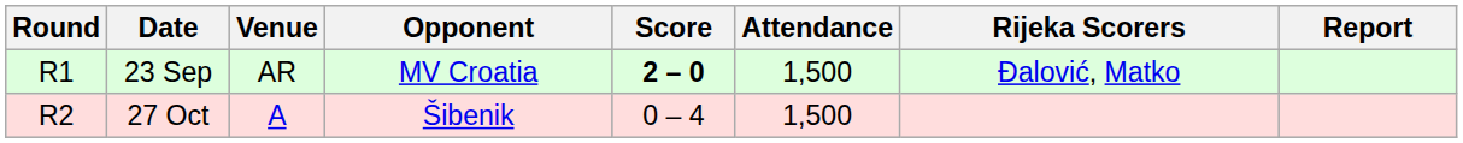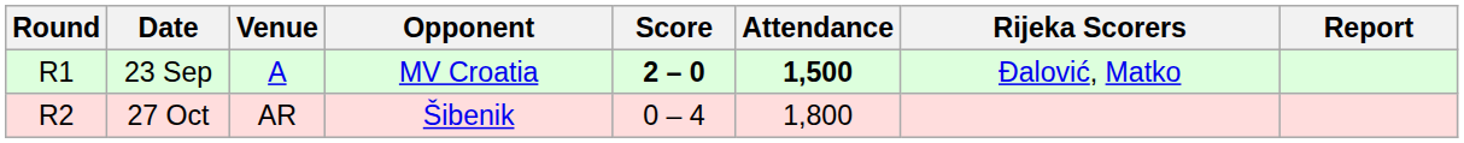23 Sep | Venue: AR -> A
23 Sep | Attendance: normal -> bold
27 Oct | Venue: A -> AR
27 Oct | Attendance: 1,500 -> 1,800
